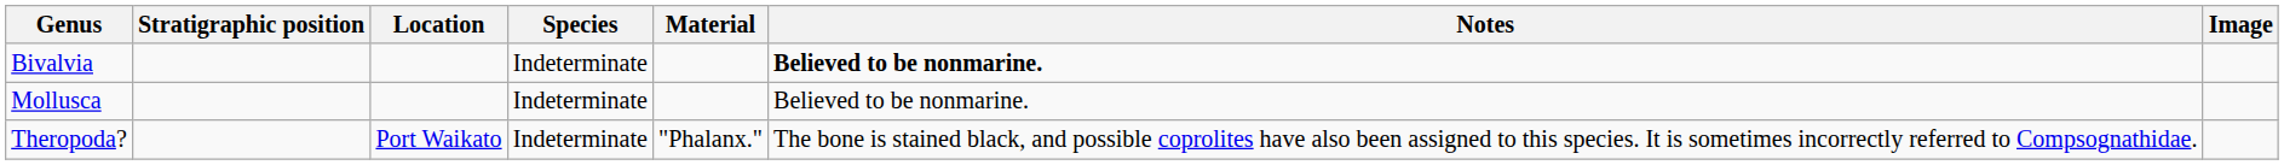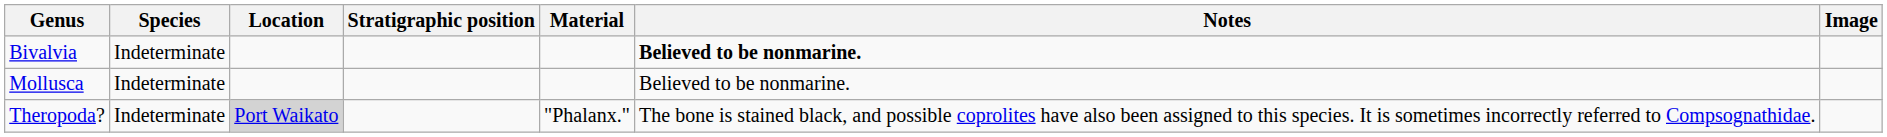columns swapped: Species <-> Stratigraphic position
Theropoda? | Location: no background -> lightgrey background
